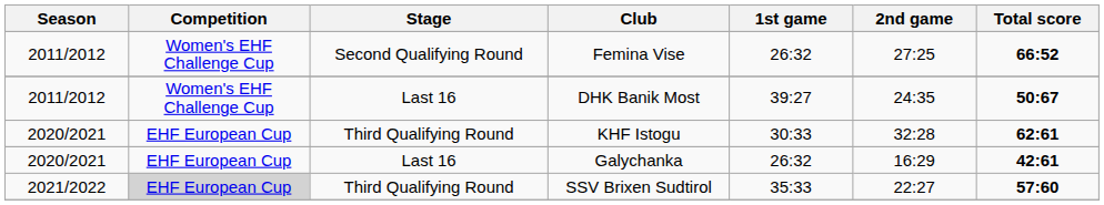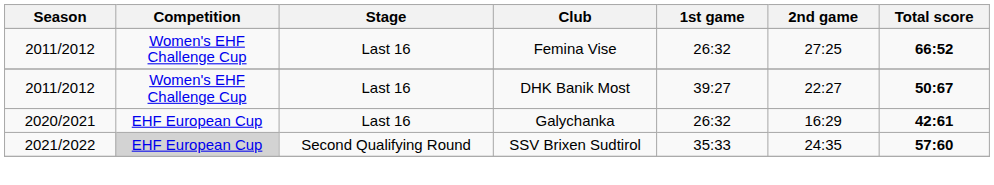Femina Vise | Stage: Second Qualifying Round -> Last 16
DHK Banik Most | 2nd game: 24:35 -> 22:27
- row: 2020/2021 | EHF European Cup | Third Qualifying Round | KHF Istogu | 30:33 | 32:28 | 62:61
SSV Brixen Sudtirol | Stage: Third Qualifying Round -> Second Qualifying Round
SSV Brixen Sudtirol | 2nd game: 22:27 -> 24:35
